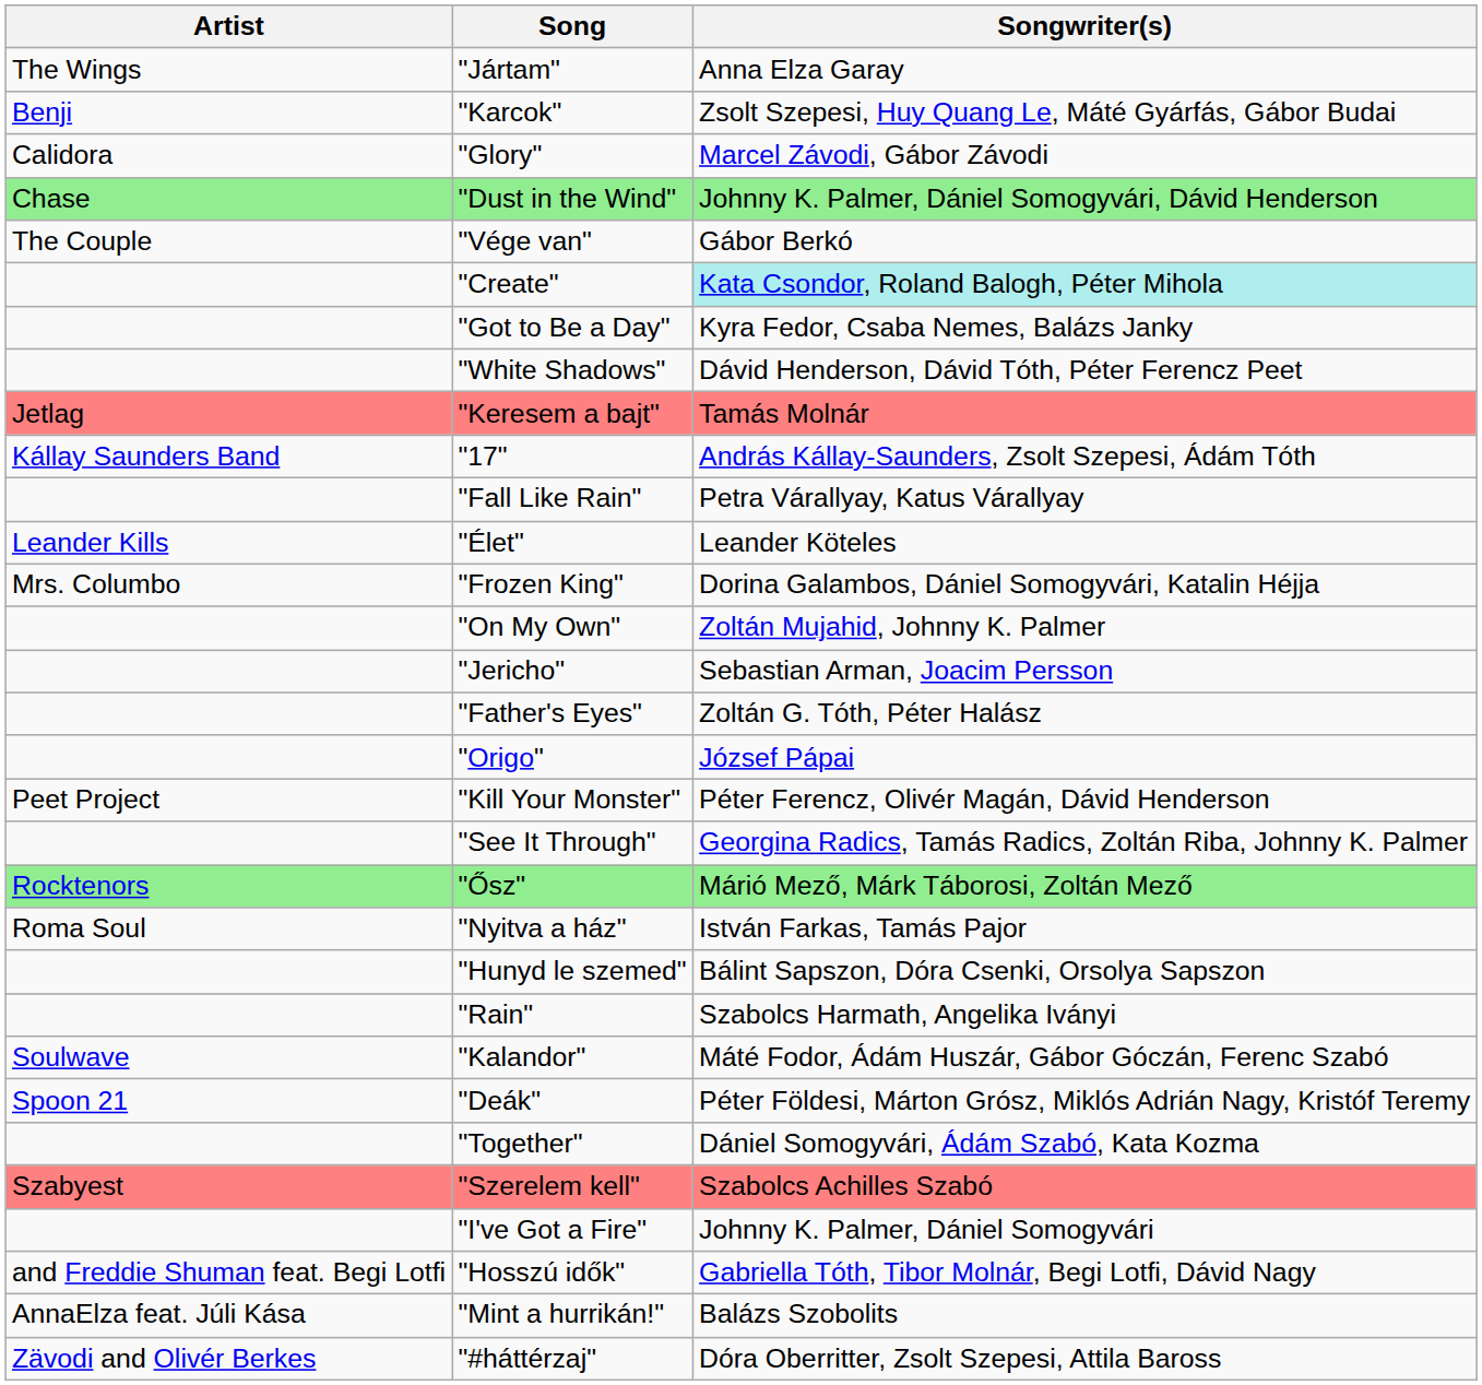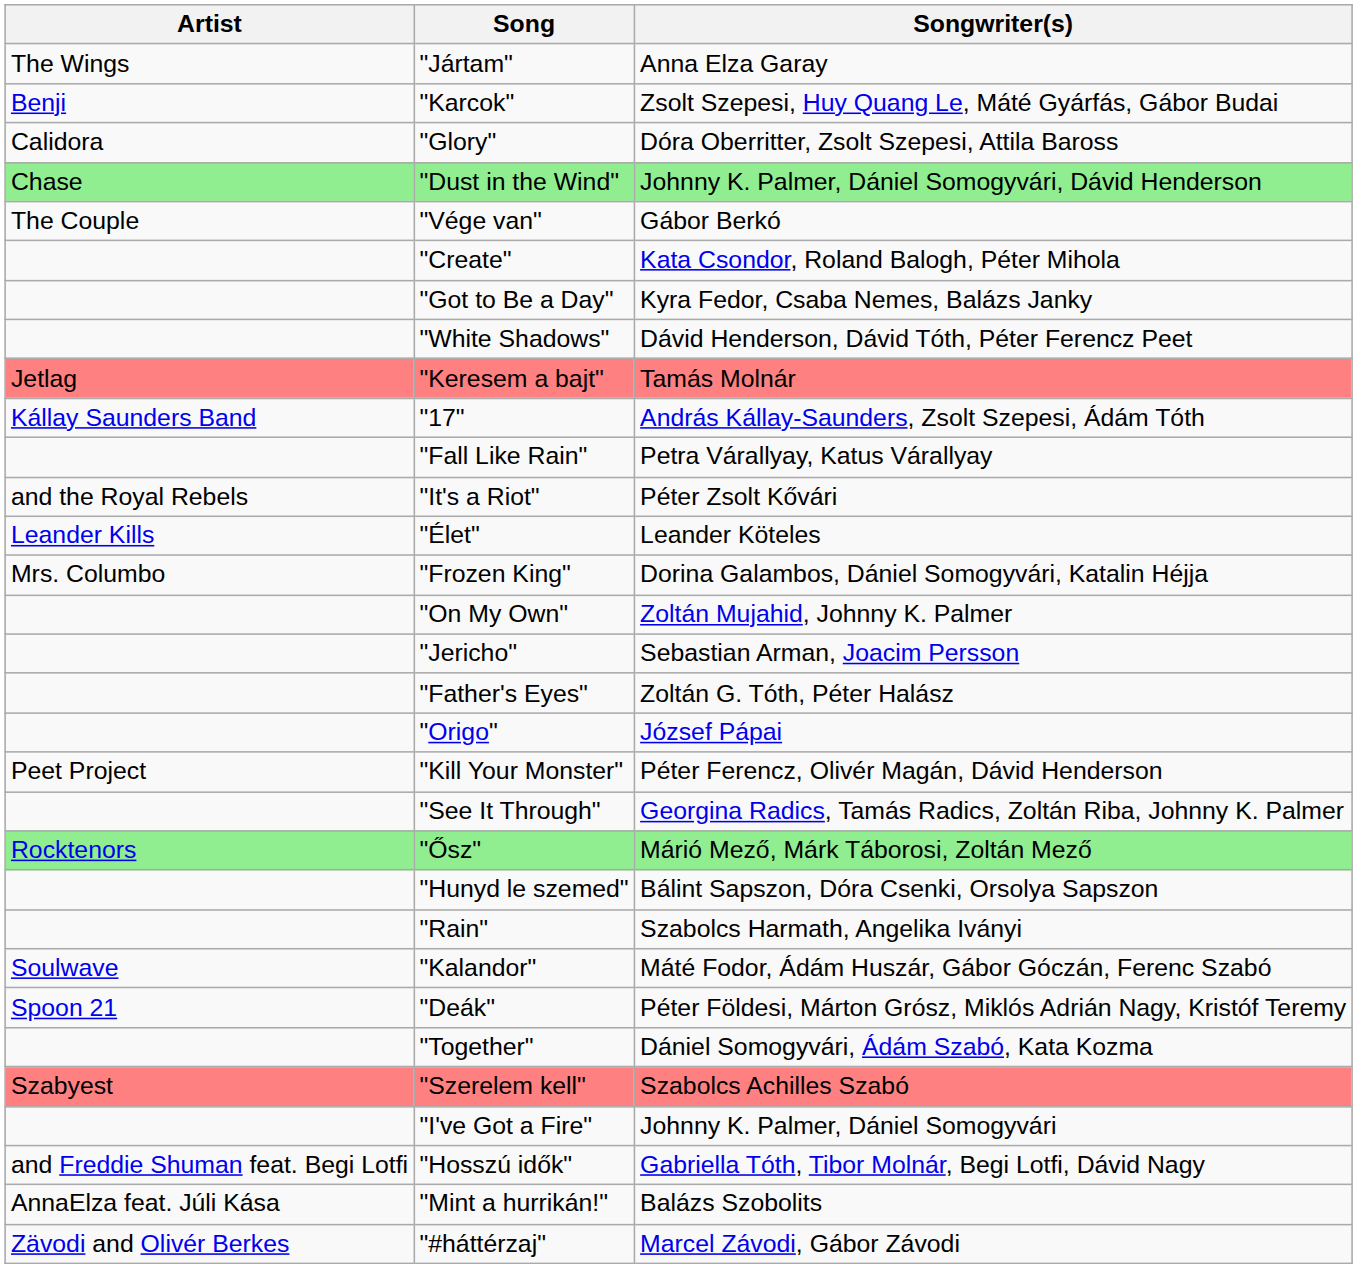"Glory" | Songwriter(s): Marcel Závodi, Gábor Závodi -> Dóra Oberritter, Zsolt Szepesi, Attila Baross
"Create" | Songwriter(s): paleturquoise background -> no background
+ row: and the Royal Rebels | "It's a Riot" | Péter Zsolt Kővári
- row: Roma Soul | "Nyitva a ház" | István Farkas, Tamás Pajor
"#háttérzaj" | Songwriter(s): Dóra Oberritter, Zsolt Szepesi, Attila Baross -> Marcel Závodi, Gábor Závodi
